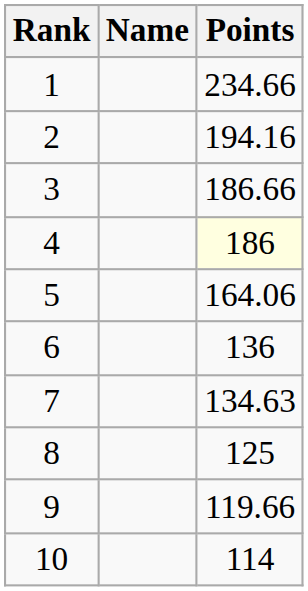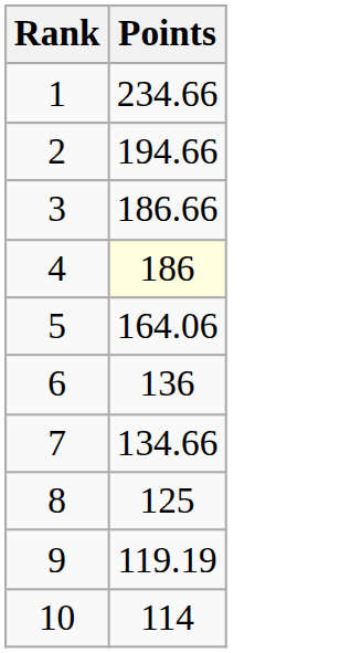- column: Name
2 | Points: 194.16 -> 194.66
7 | Points: 134.63 -> 134.66
9 | Points: 119.66 -> 119.19
